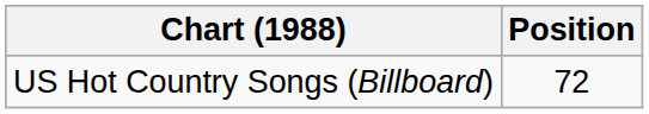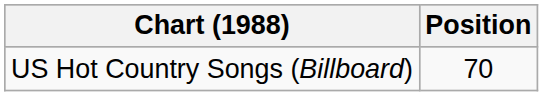US Hot Country Songs (Billboard) | Position: 72 -> 70
